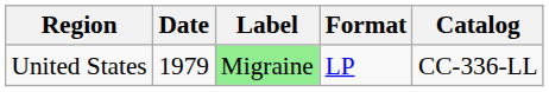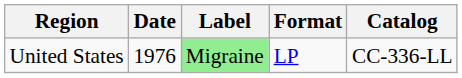United States | Date: 1979 -> 1976
